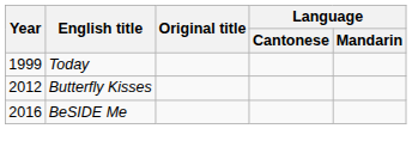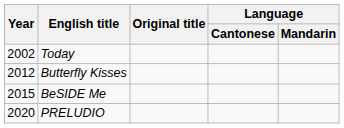Today | Year: 1999 -> 2002
BeSIDE Me | Year: 2016 -> 2015
+ row: 2020 | PRELUDIO
